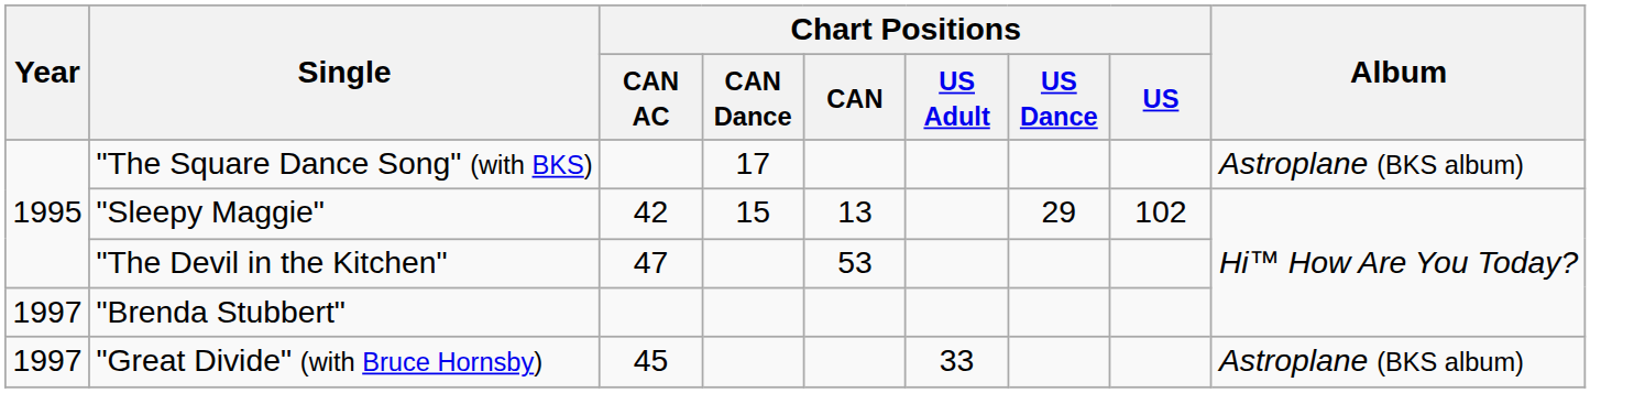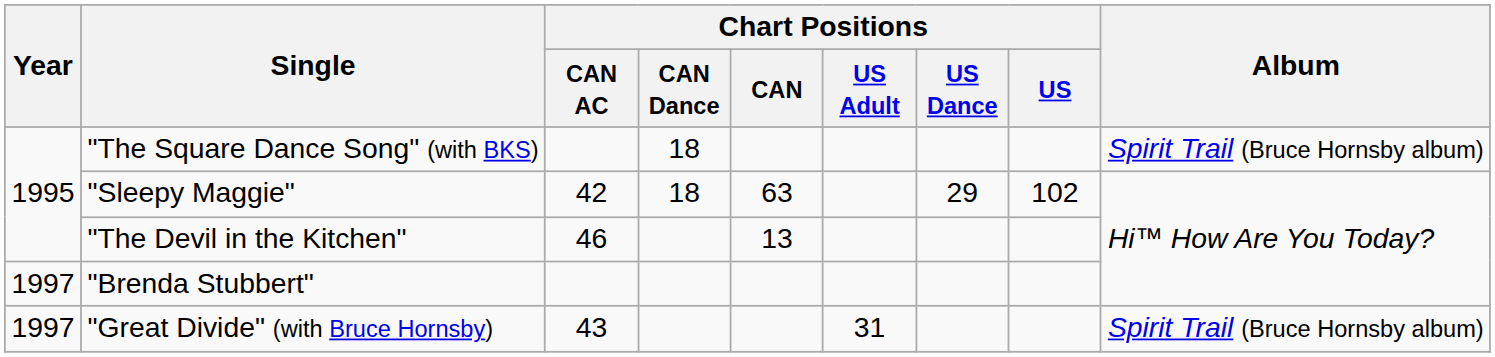"The Square Dance Song" (with BKS) | Chart Positions / CAN Dance: 17 -> 18
"The Square Dance Song" (with BKS) | Album: Astroplane (BKS album) -> Spirit Trail (Bruce Hornsby album)
"Sleepy Maggie" | Chart Positions / CAN Dance: 15 -> 18
"Sleepy Maggie" | Chart Positions / CAN: 13 -> 63
"The Devil in the Kitchen" | Chart Positions / CAN AC: 47 -> 46
"The Devil in the Kitchen" | Chart Positions / CAN: 53 -> 13
"Great Divide" (with Bruce Hornsby) | Chart Positions / CAN AC: 45 -> 43
"Great Divide" (with Bruce Hornsby) | Chart Positions / US Adult: 33 -> 31
"Great Divide" (with Bruce Hornsby) | Album: Astroplane (BKS album) -> Spirit Trail (Bruce Hornsby album)
